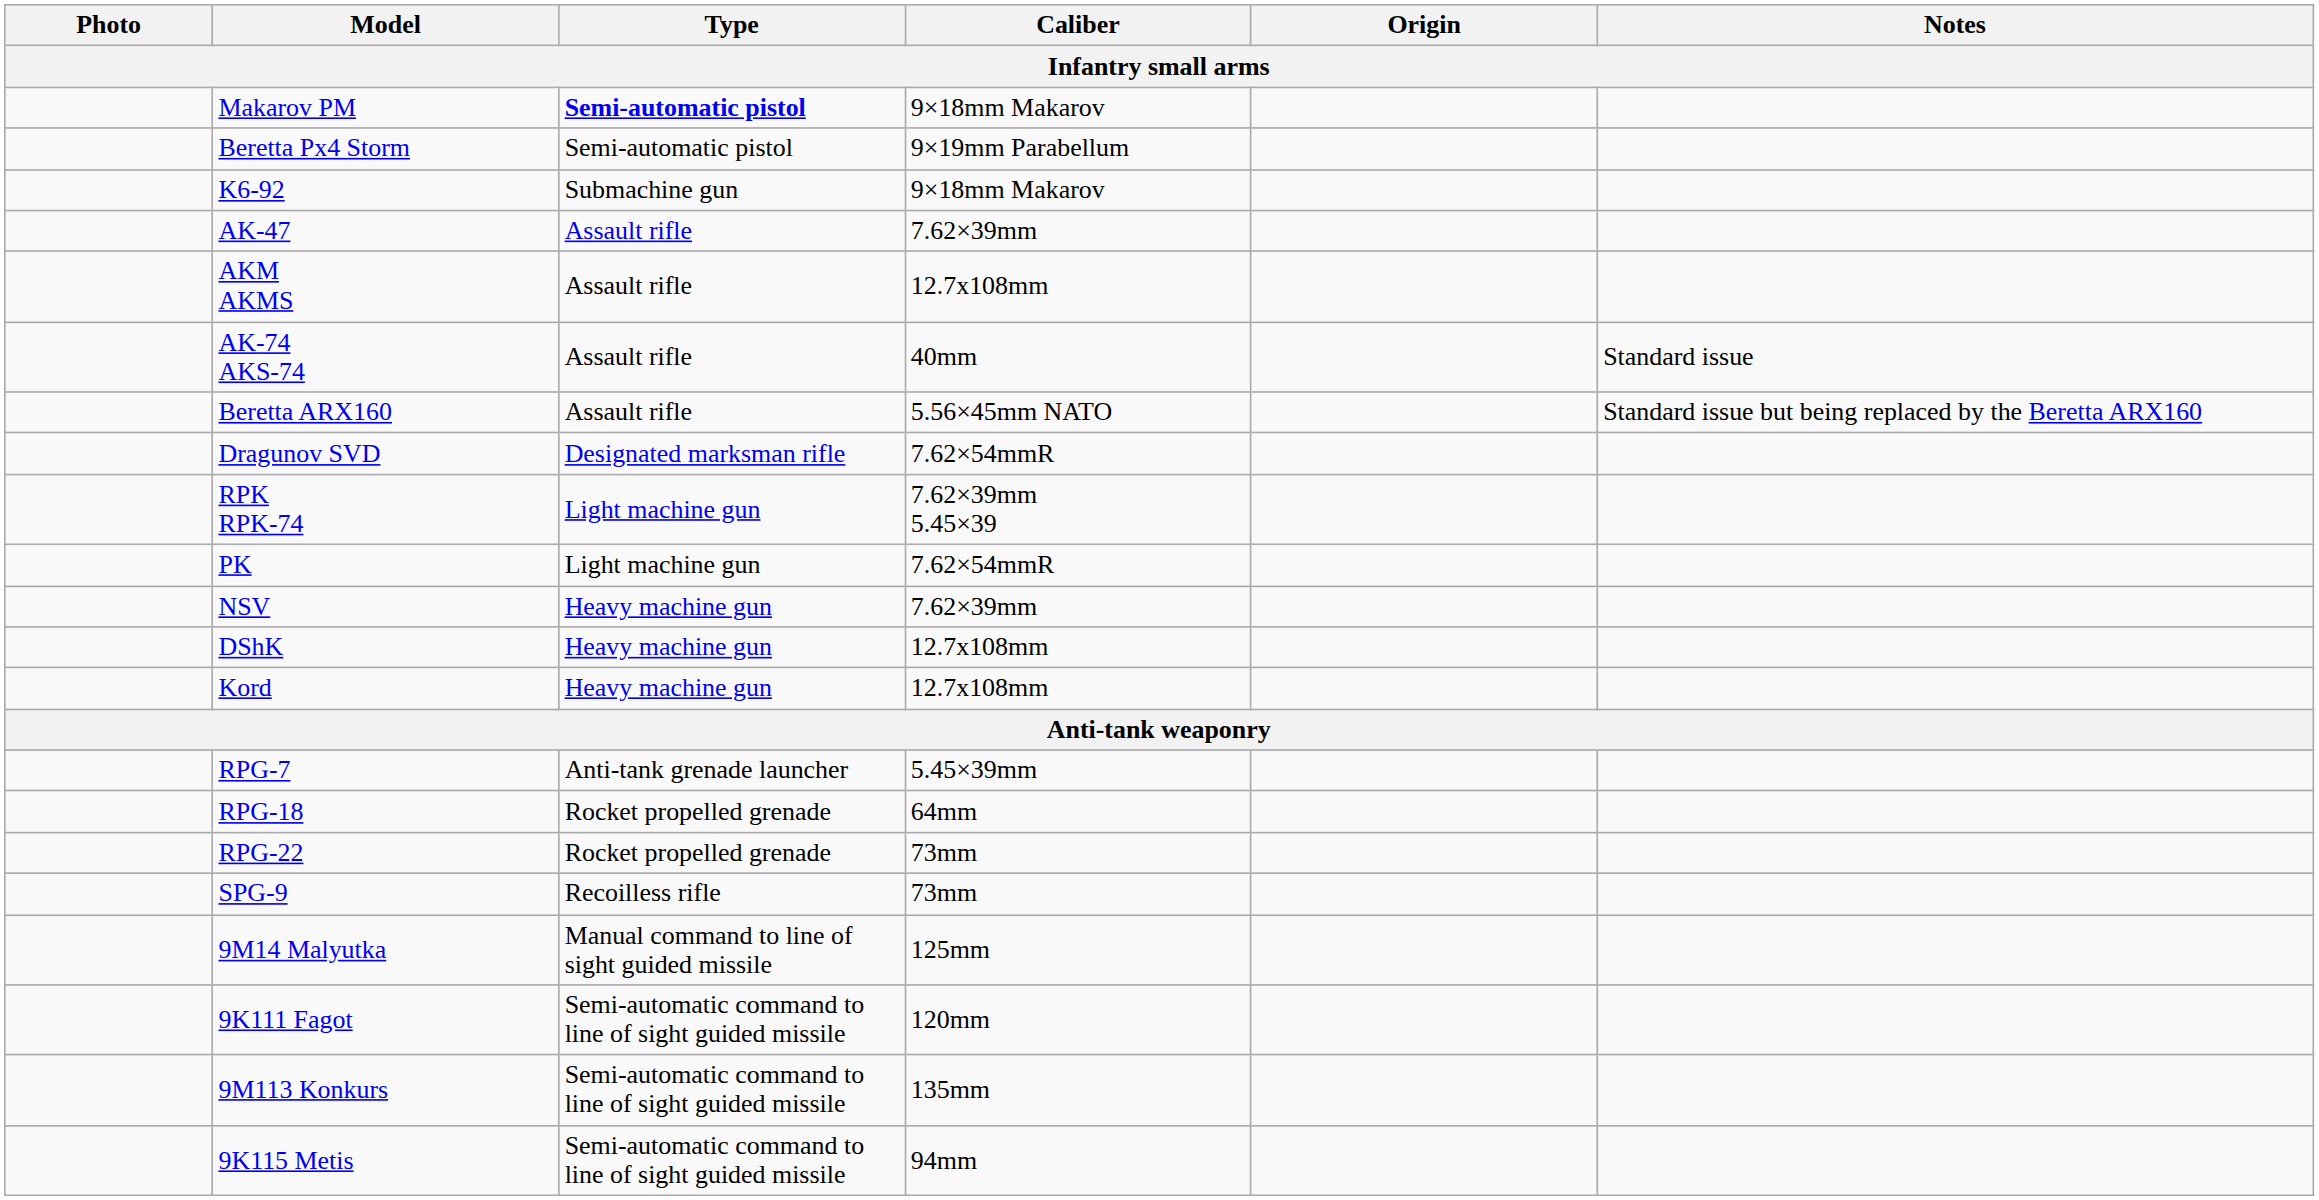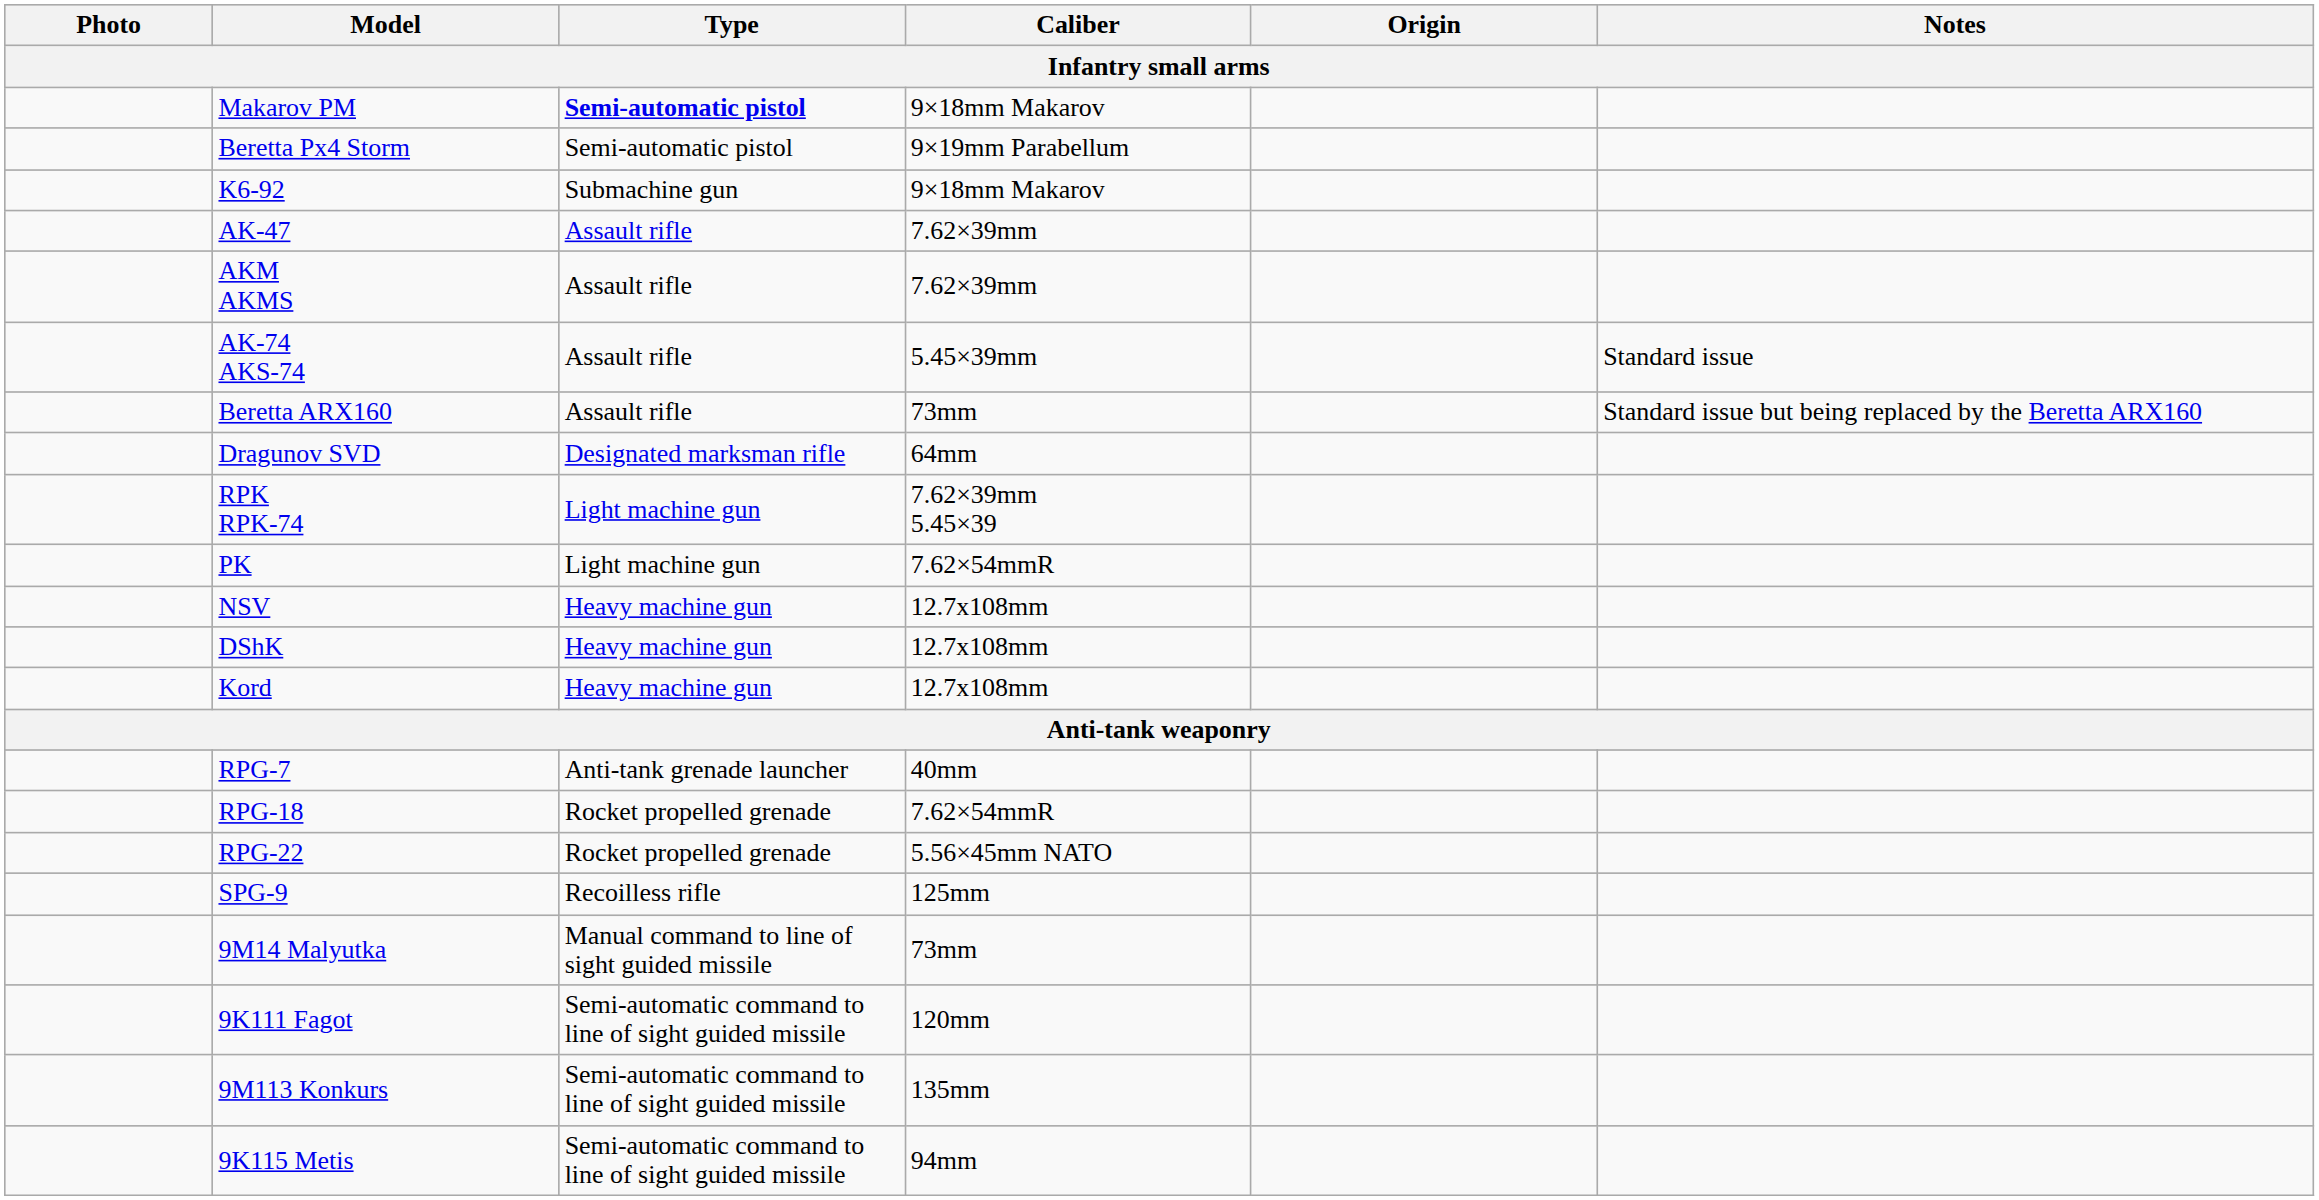AKM AKMS | Caliber: 12.7x108mm -> 7.62×39mm
AK-74 AKS-74 | Caliber: 40mm -> 5.45×39mm
Beretta ARX160 | Caliber: 5.56×45mm NATO -> 73mm
Dragunov SVD | Caliber: 7.62×54mmR -> 64mm
NSV | Caliber: 7.62×39mm -> 12.7x108mm
RPG-7 | Caliber: 5.45×39mm -> 40mm
RPG-18 | Caliber: 64mm -> 7.62×54mmR
RPG-22 | Caliber: 73mm -> 5.56×45mm NATO
SPG-9 | Caliber: 73mm -> 125mm
9M14 Malyutka | Caliber: 125mm -> 73mm
